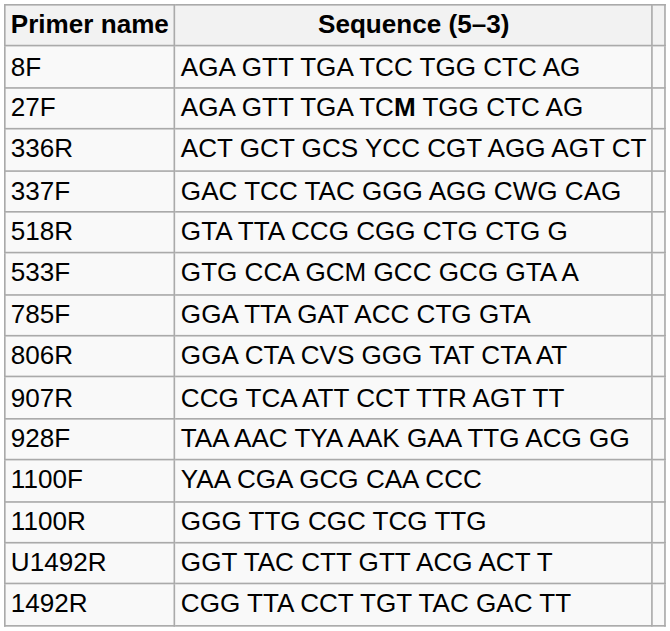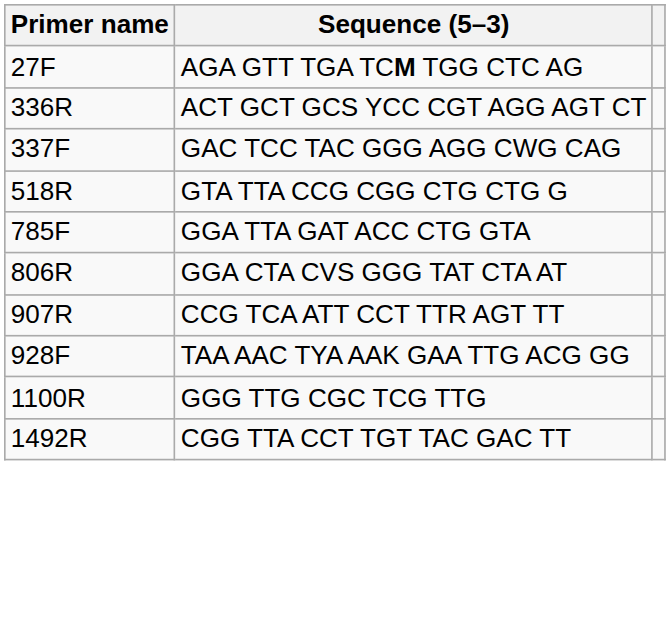- row: 8F | AGA GTT TGA TCC TGG CTC AG
- row: 533F | GTG CCA GCM GCC GCG GTA A
- row: 1100F | YAA CGA GCG CAA CCC
- row: U1492R | GGT TAC CTT GTT ACG ACT T
